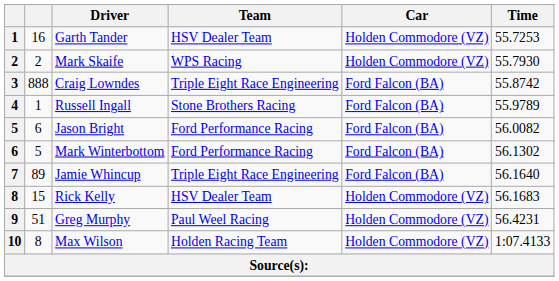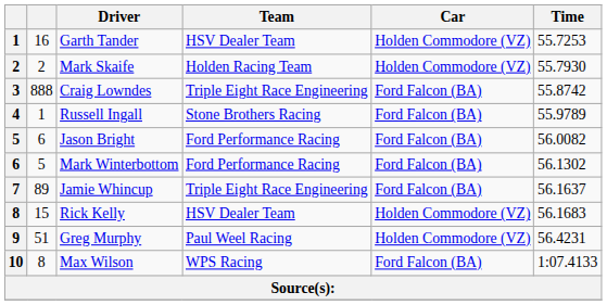Mark Skaife | Team: WPS Racing -> Holden Racing Team
Jamie Whincup | Time: 56.1640 -> 56.1637
Max Wilson | Team: Holden Racing Team -> WPS Racing
Max Wilson | Car: Holden Commodore (VZ) -> Ford Falcon (BA)
